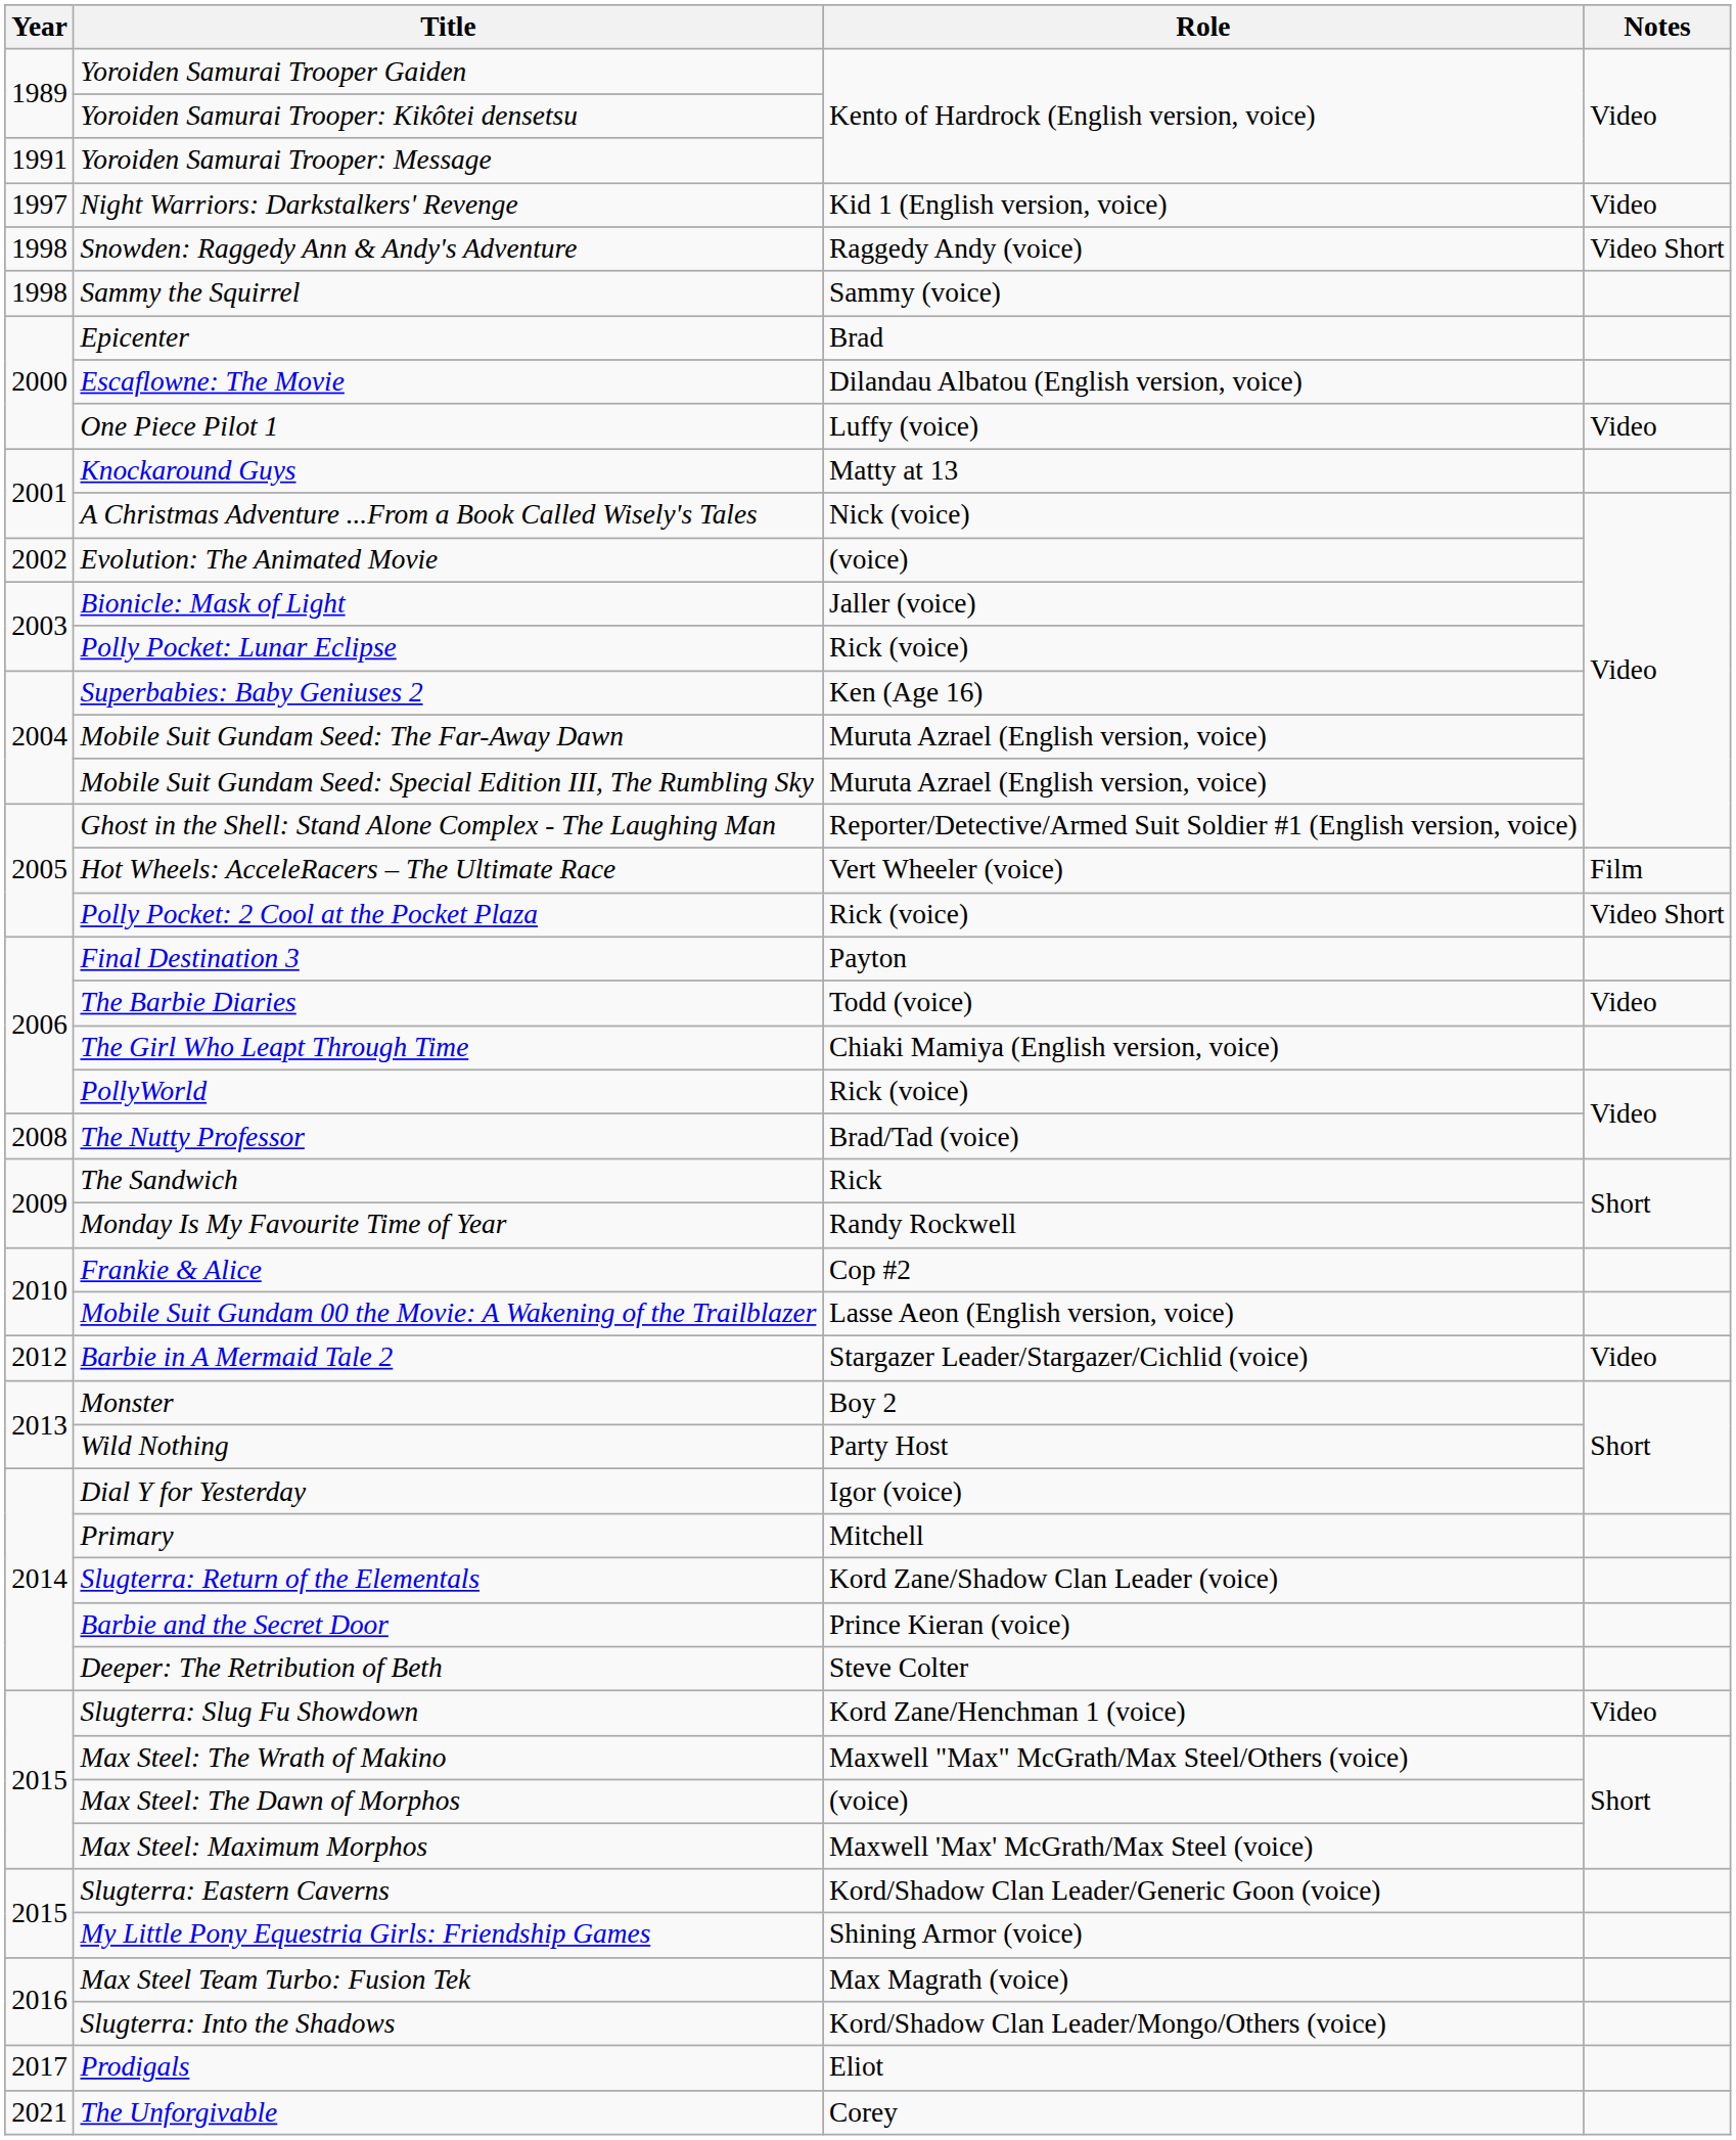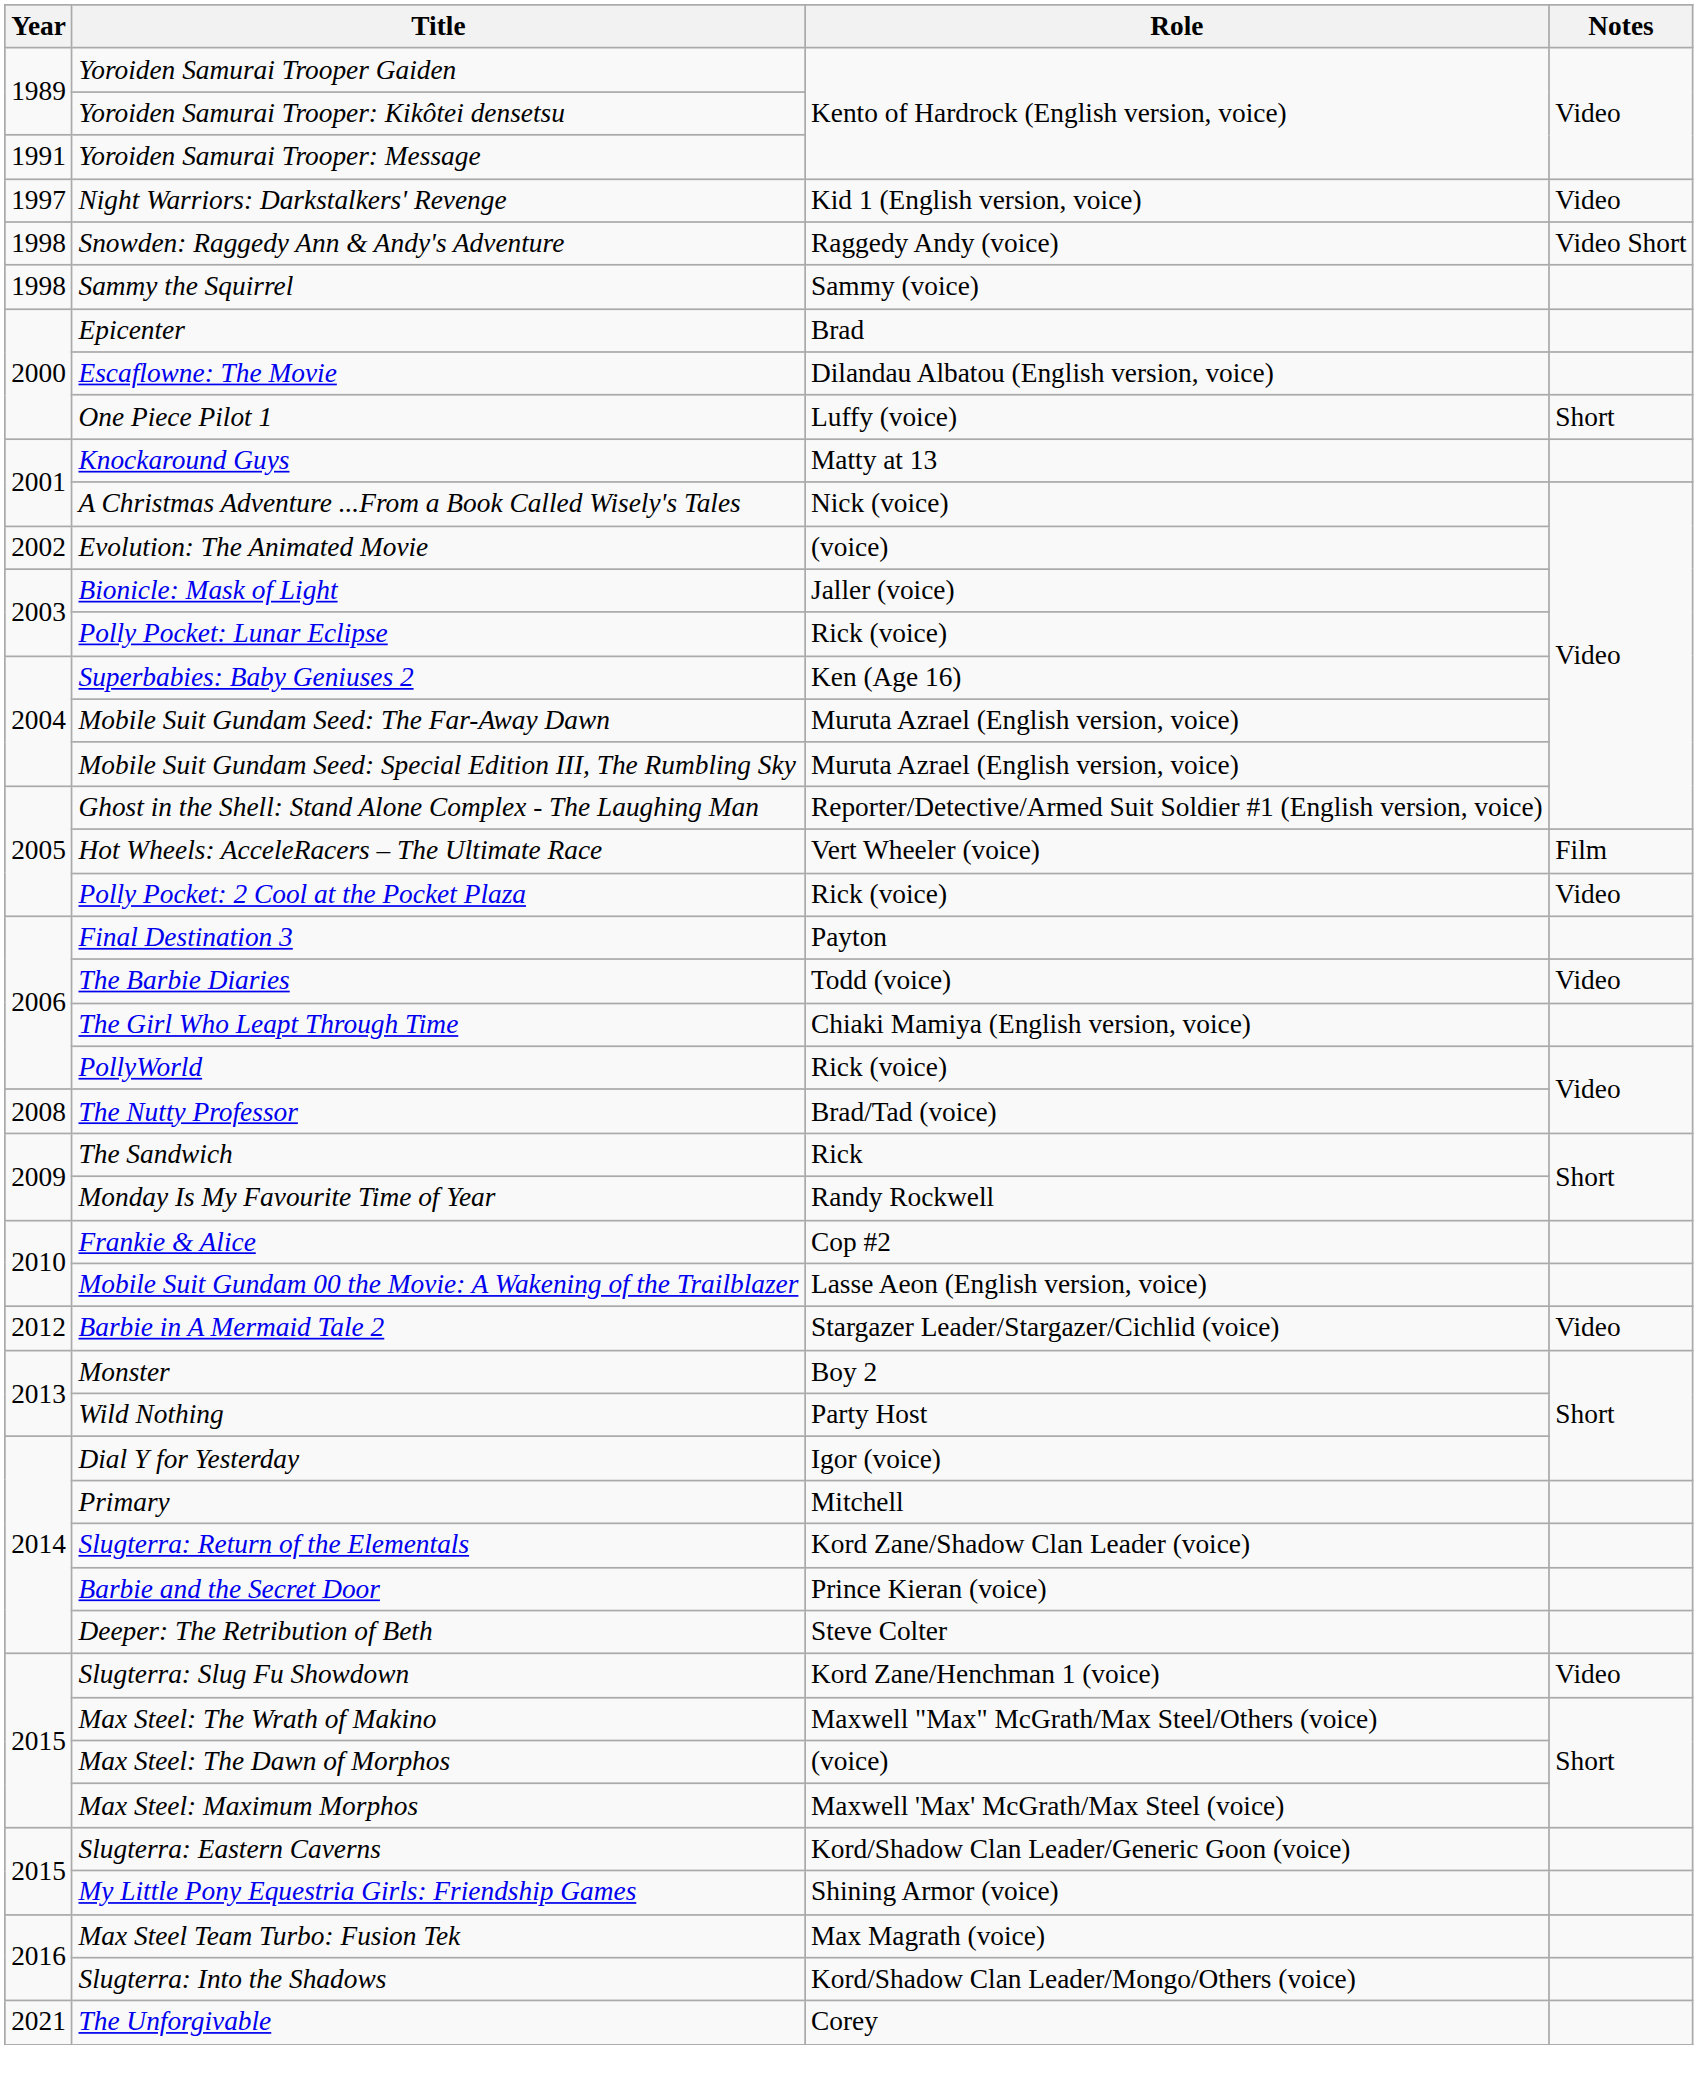One Piece Pilot 1 | Notes: Video -> Short
Polly Pocket: 2 Cool at the Pocket Plaza | Notes: Video Short -> Video
- row: 2017 | Prodigals | Eliot
